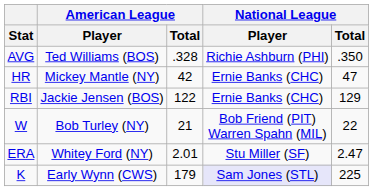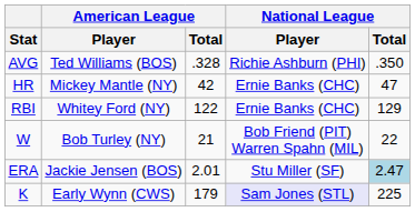RBI | American League / Player: Jackie Jensen (BOS) -> Whitey Ford (NY)
ERA | American League / Player: Whitey Ford (NY) -> Jackie Jensen (BOS)
ERA | National League / Total: no background -> lightblue background
